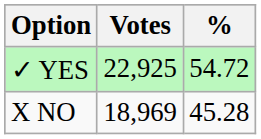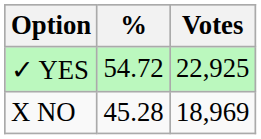columns swapped: Votes <-> %
